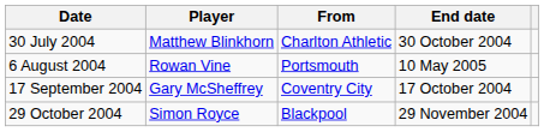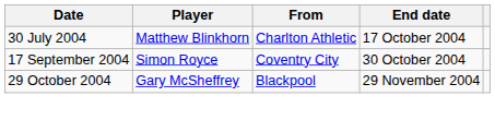30 July 2004 | End date: 30 October 2004 -> 17 October 2004
- row: 6 August 2004 | Rowan Vine | Portsmouth | 10 May 2005
17 September 2004 | Player: Gary McSheffrey -> Simon Royce
17 September 2004 | End date: 17 October 2004 -> 30 October 2004
29 October 2004 | Player: Simon Royce -> Gary McSheffrey
